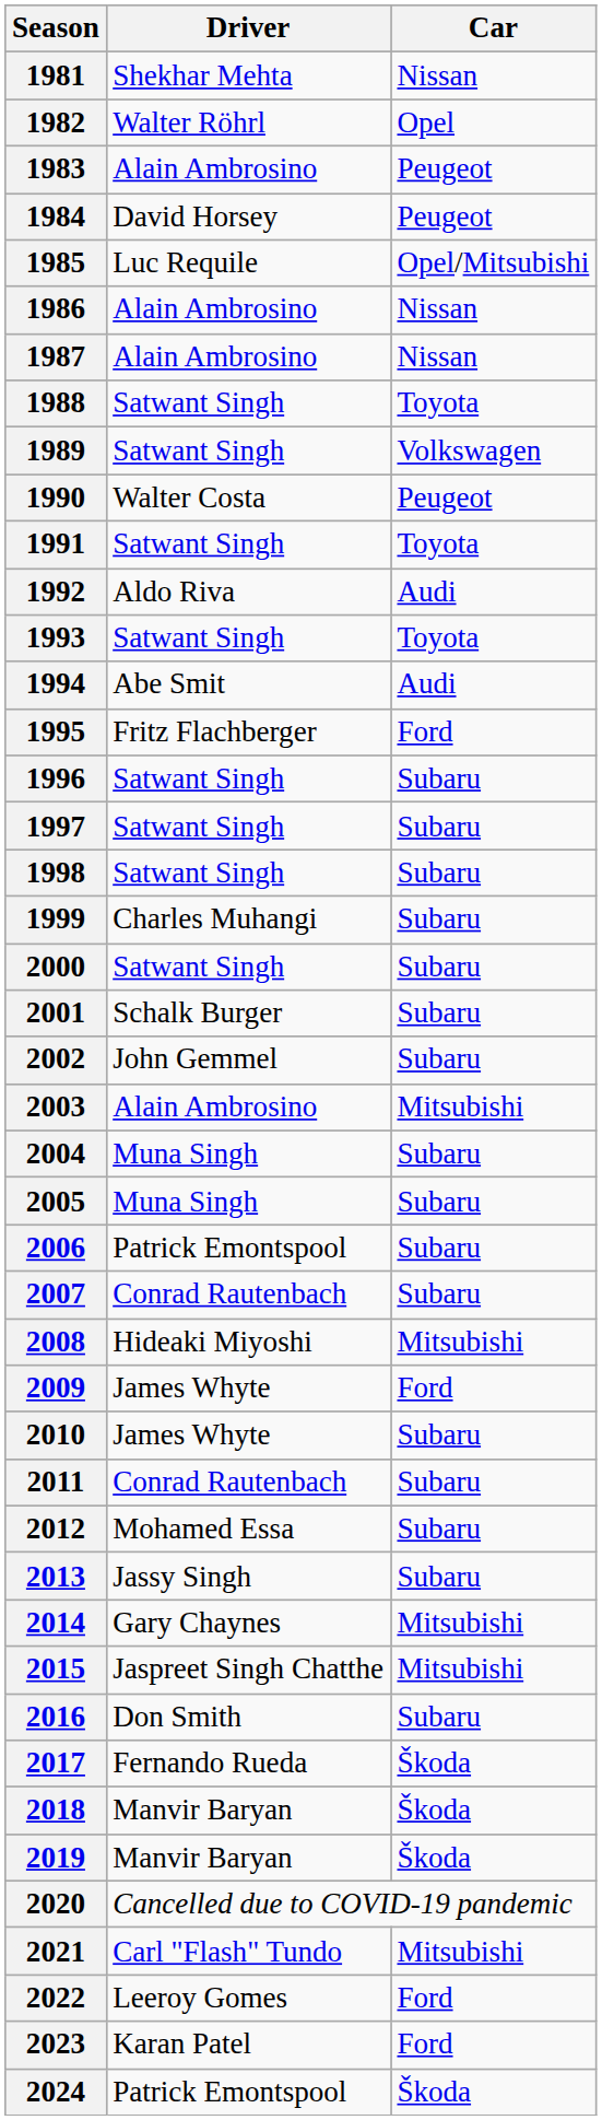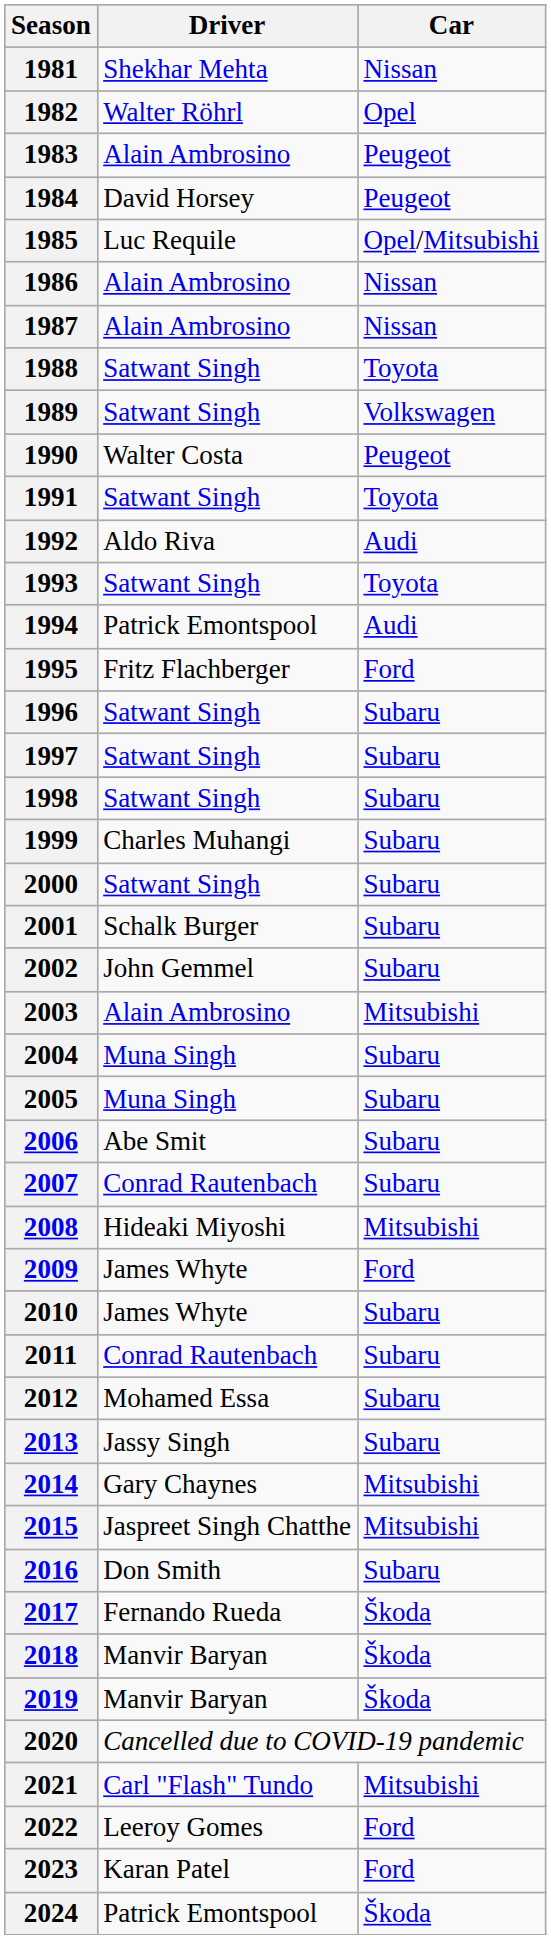1994 | Driver: Abe Smit -> Patrick Emontspool
2006 | Driver: Patrick Emontspool -> Abe Smit
